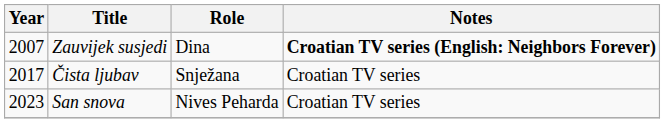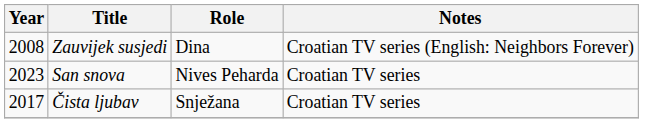Zauvijek susjedi | Year: 2007 -> 2008
Zauvijek susjedi | Notes: bold -> normal
rows swapped: Čista ljubav <-> San snova
